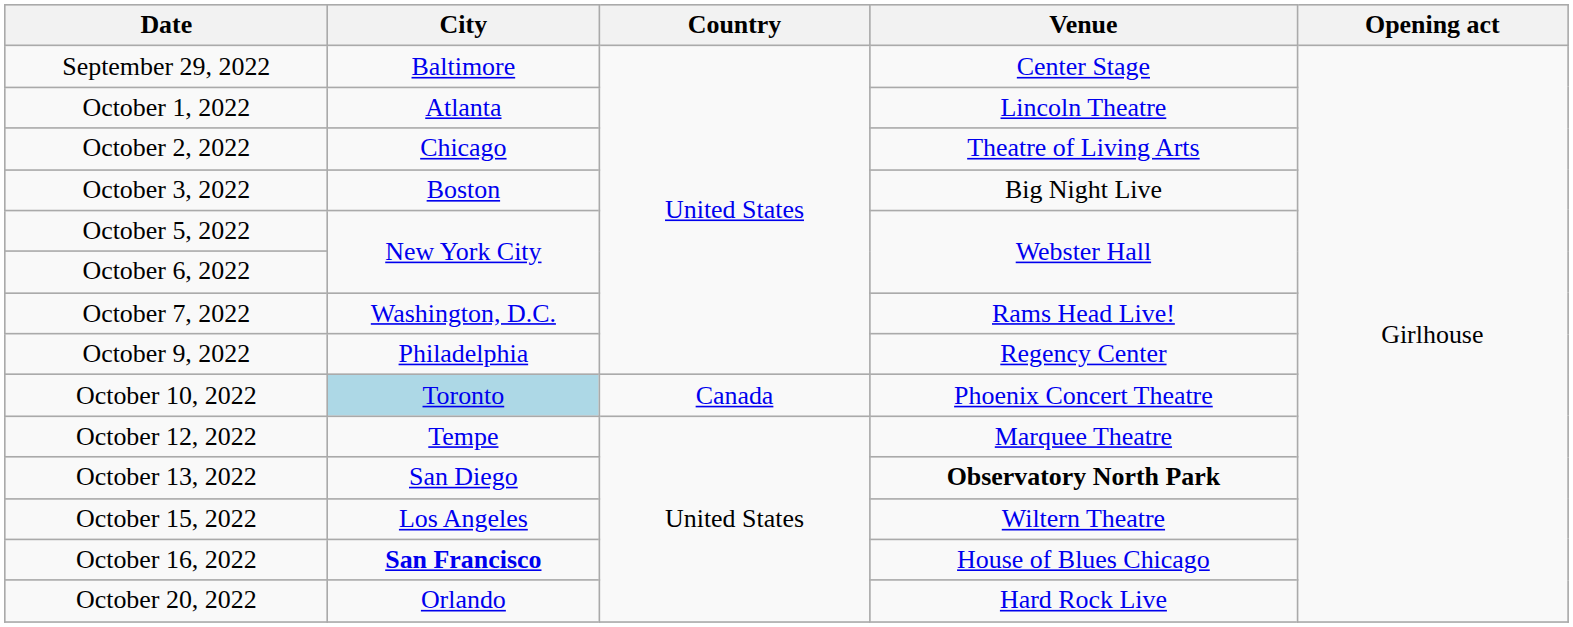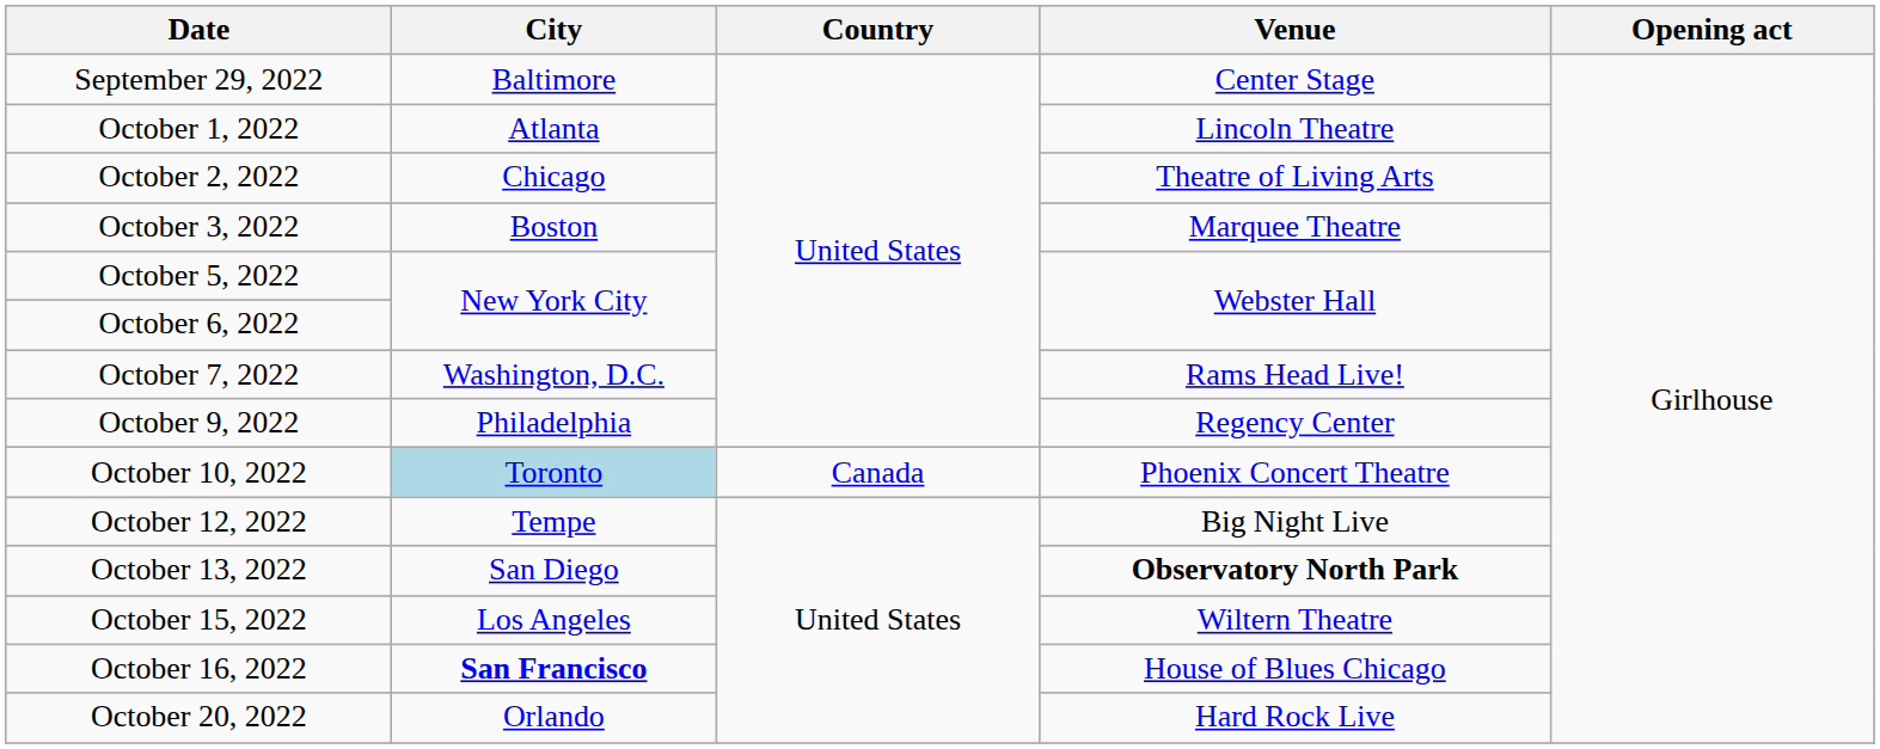October 3, 2022 | Venue: Big Night Live -> Marquee Theatre
October 12, 2022 | Venue: Marquee Theatre -> Big Night Live
